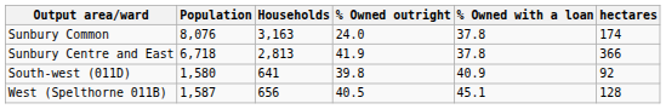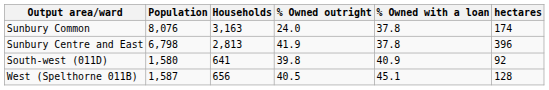Sunbury Centre and East | Population: 6,718 -> 6,798
Sunbury Centre and East | hectares: 366 -> 396
